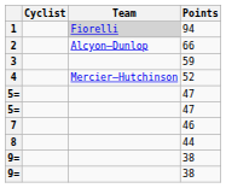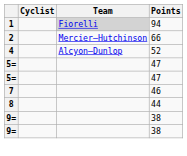2 | Team: Alcyon–Dunlop -> Mercier–Hutchinson
- row: 3 | 59
4 | Team: Mercier–Hutchinson -> Alcyon–Dunlop
